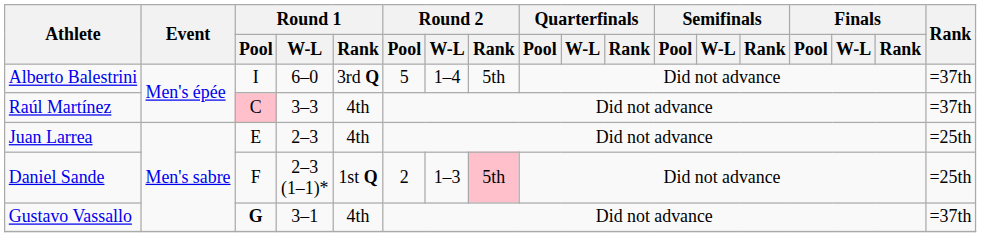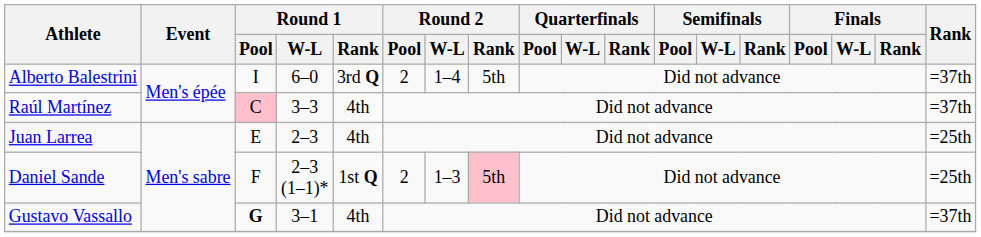Alberto Balestrini | Round 2 / Pool: 5 -> 2
